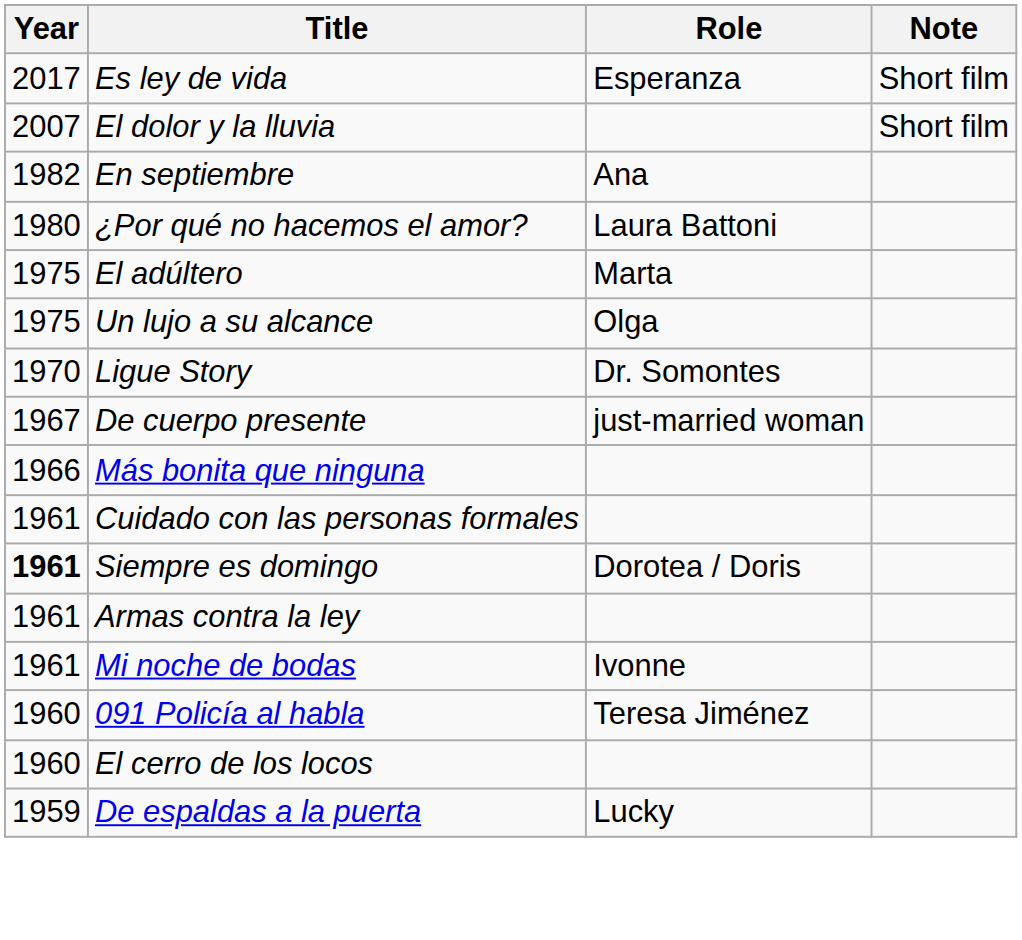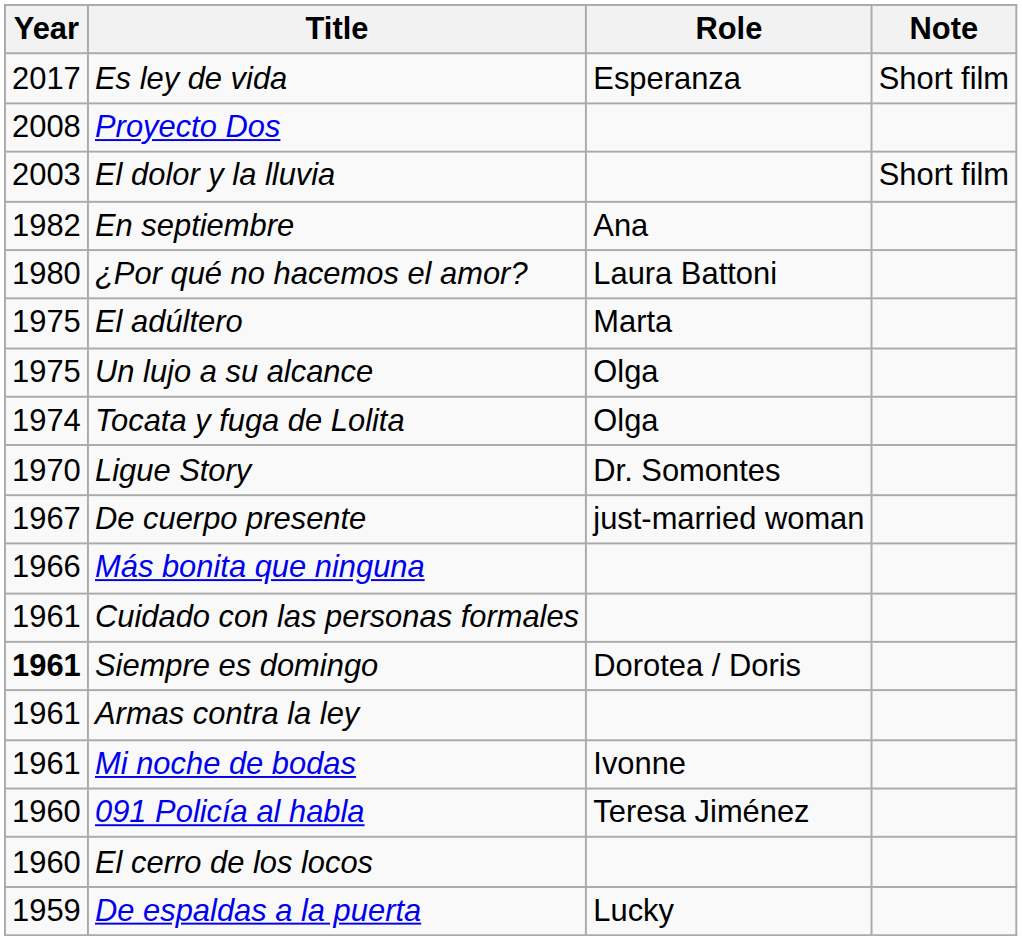+ row: 2008 | Proyecto Dos
El dolor y la lluvia | Year: 2007 -> 2003
+ row: 1974 | Tocata y fuga de Lolita | Olga
